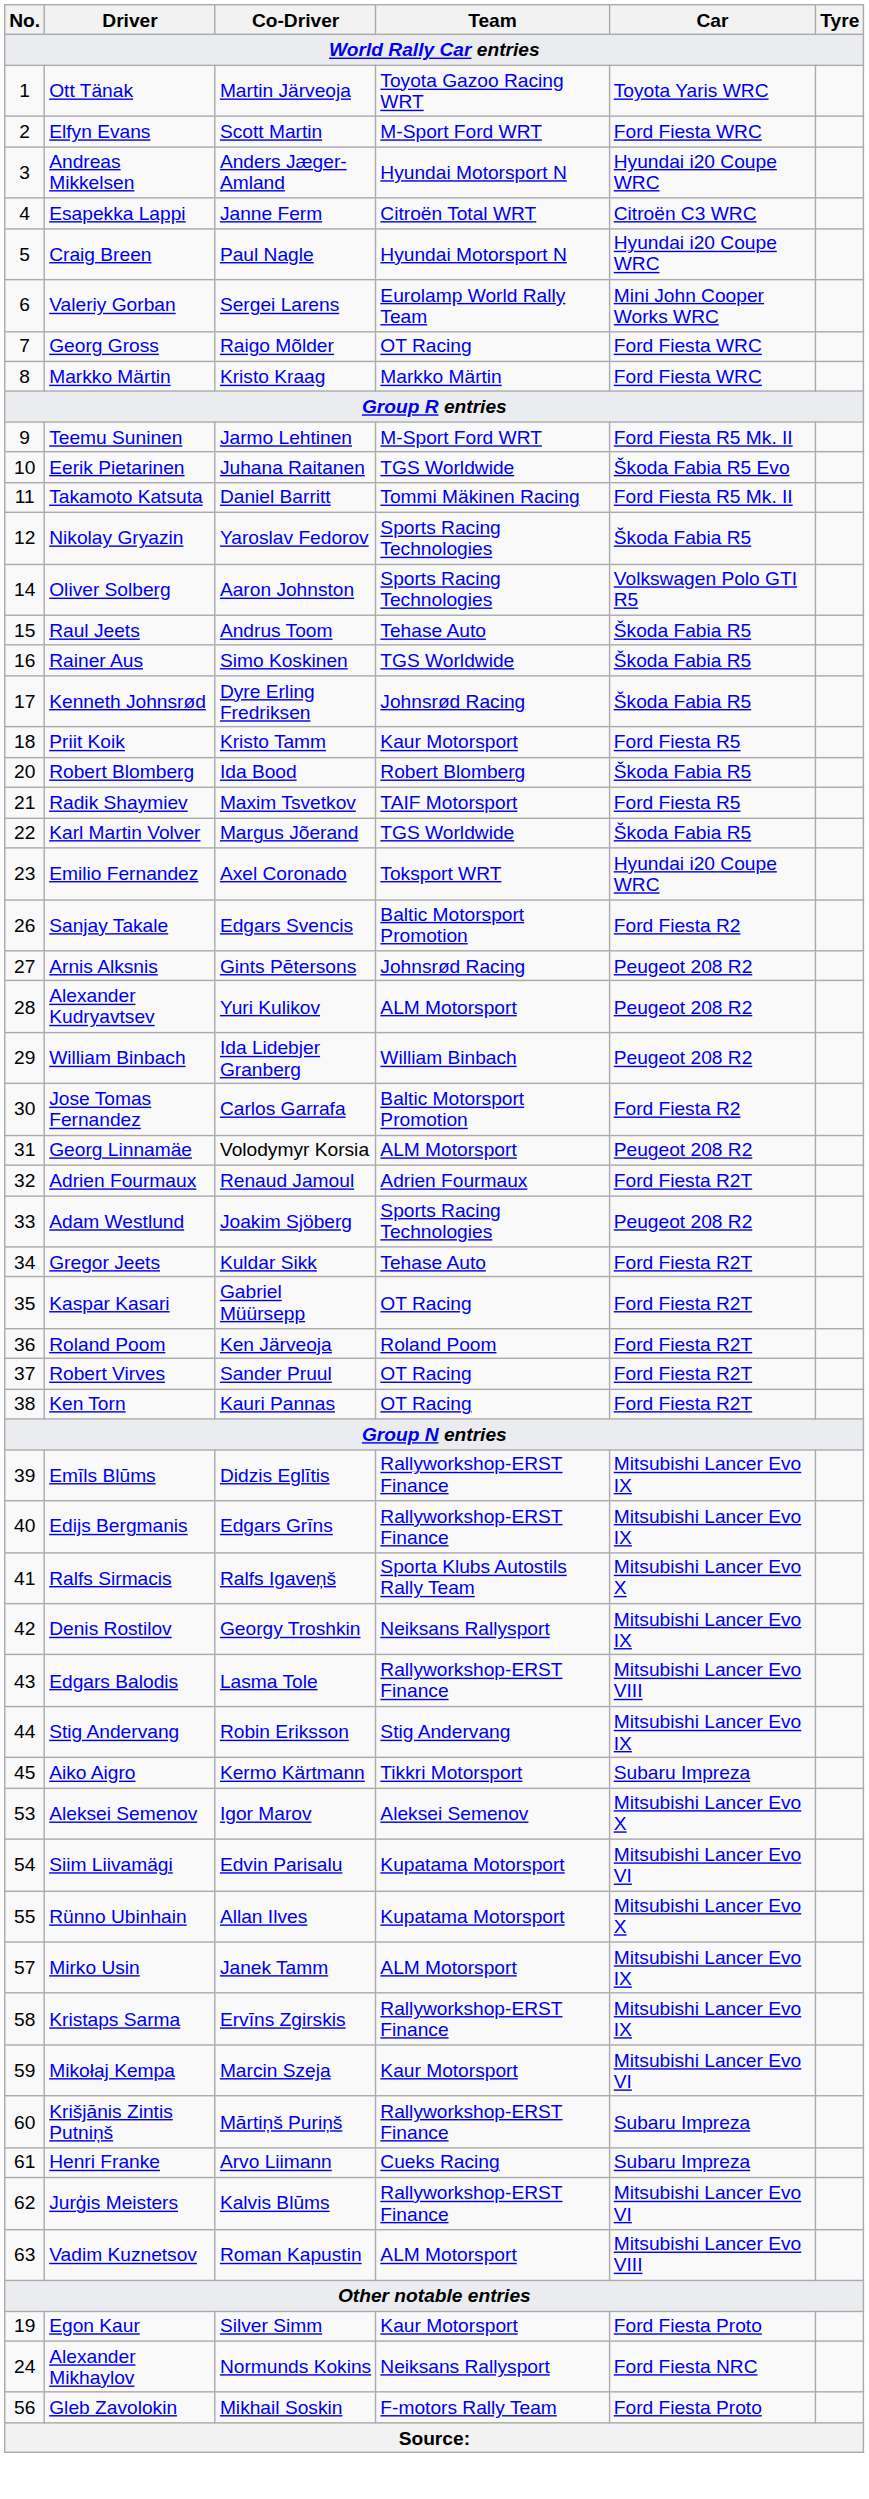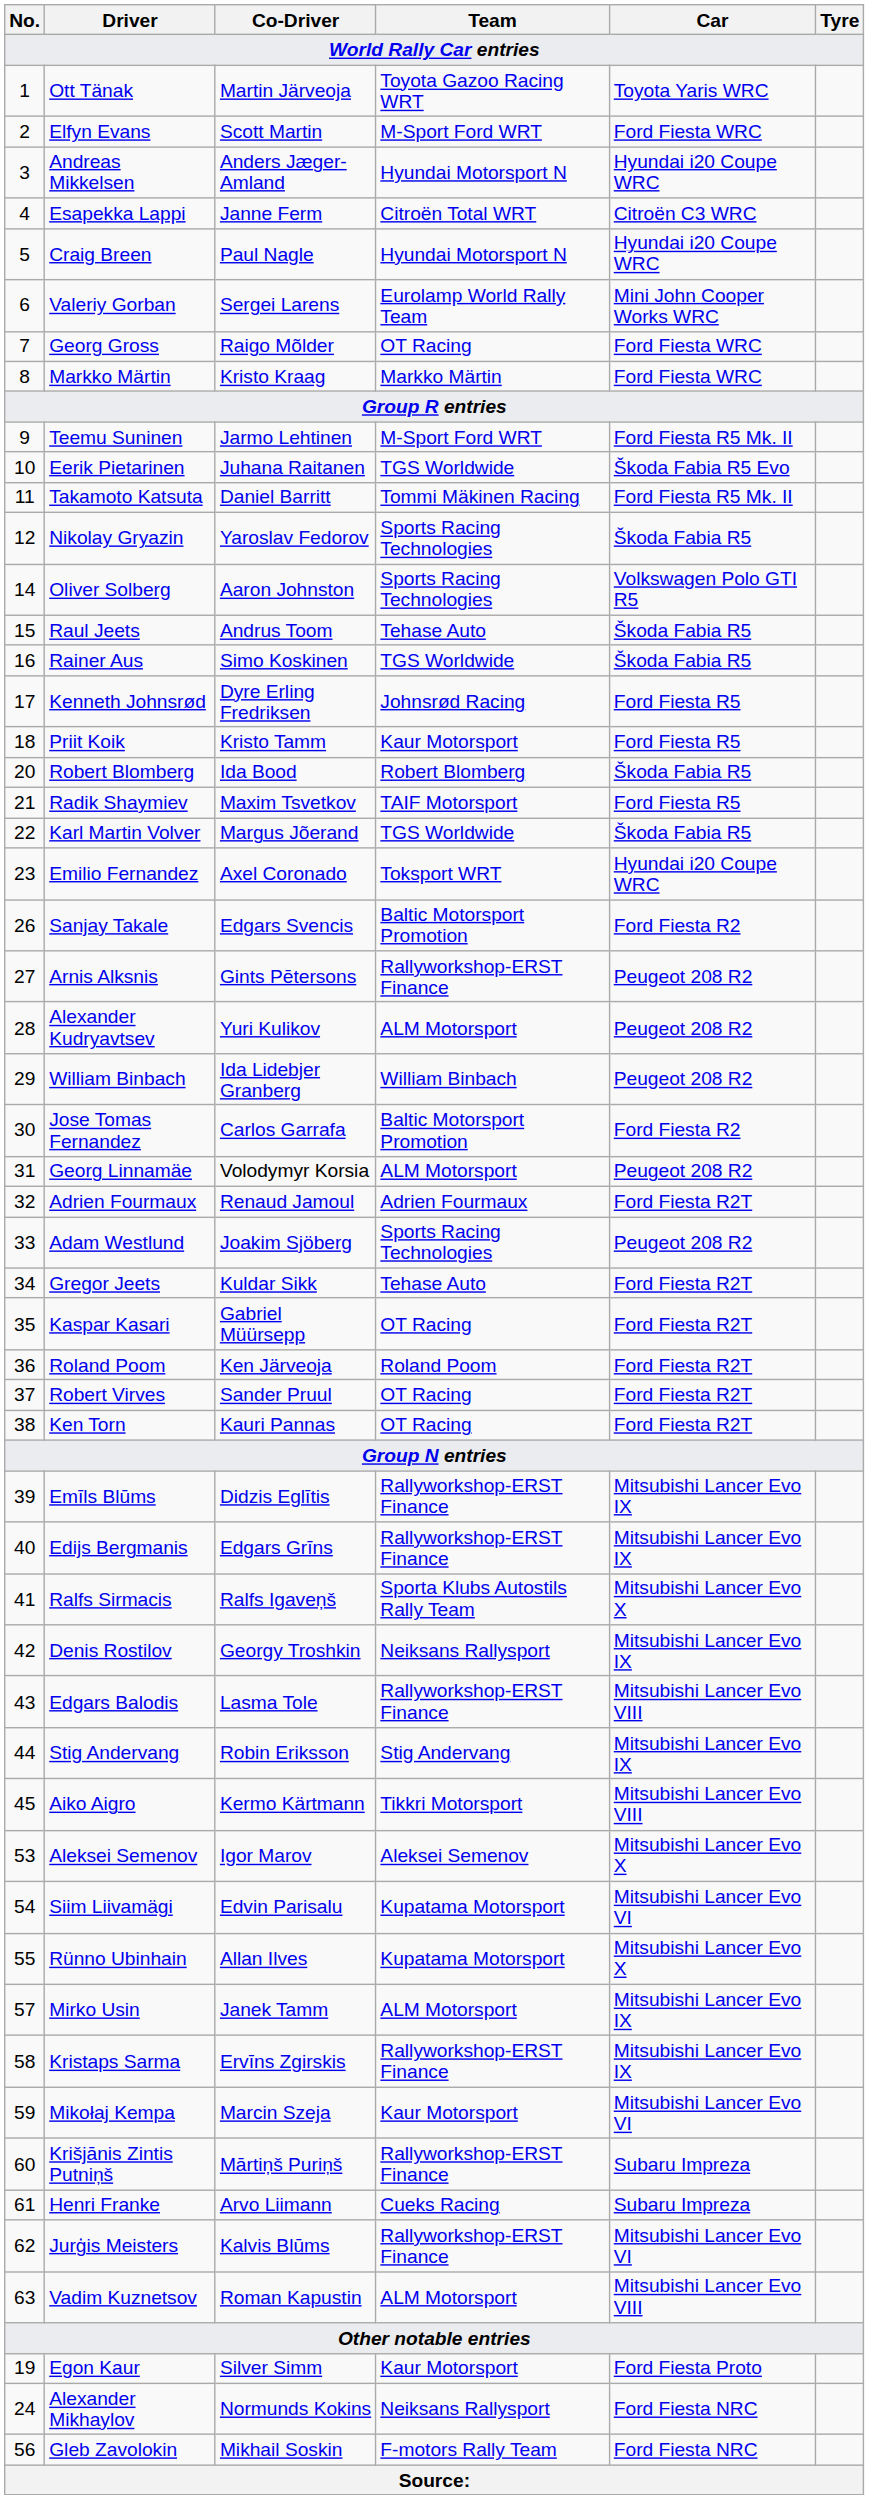Kenneth Johnsrød | Car: Škoda Fabia R5 -> Ford Fiesta R5
Arnis Alksnis | Team: Johnsrød Racing -> Rallyworkshop-ERST Finance
Aiko Aigro | Car: Subaru Impreza -> Mitsubishi Lancer Evo VIII
Gleb Zavolokin | Car: Ford Fiesta Proto -> Ford Fiesta NRC
